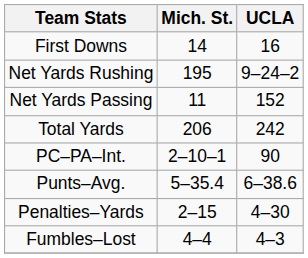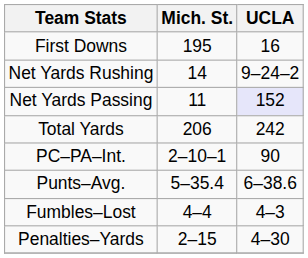First Downs | Mich. St.: 14 -> 195
Net Yards Rushing | Mich. St.: 195 -> 14
Net Yards Passing | UCLA: no background -> lavender background
rows swapped: Fumbles–Lost <-> Penalties–Yards
